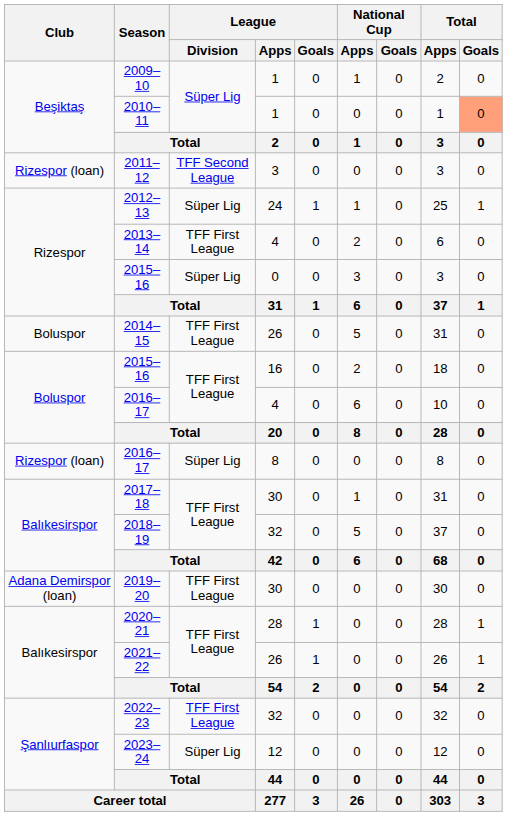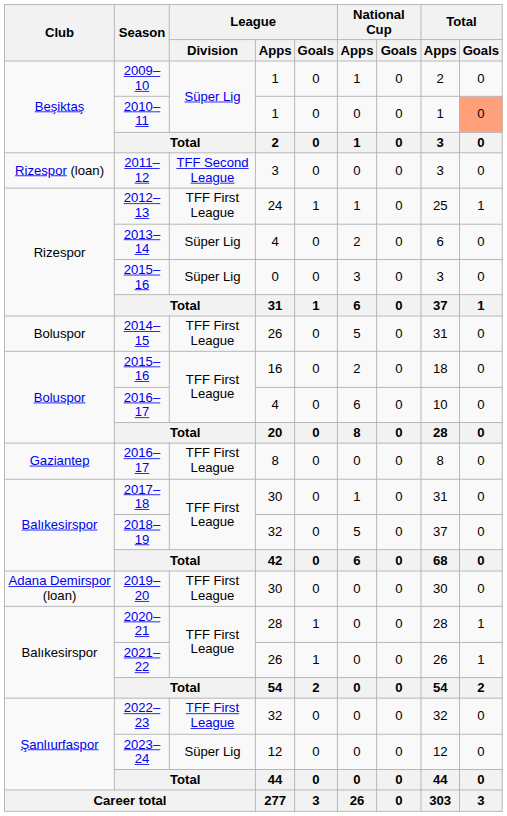2012–13 | League / Division: Süper Lig -> TFF First League
2013–14 | League / Division: TFF First League -> Süper Lig
2016–17 / 8 | Club: Rizespor (loan) -> Gaziantep
2016–17 / 8 | League / Division: Süper Lig -> TFF First League
